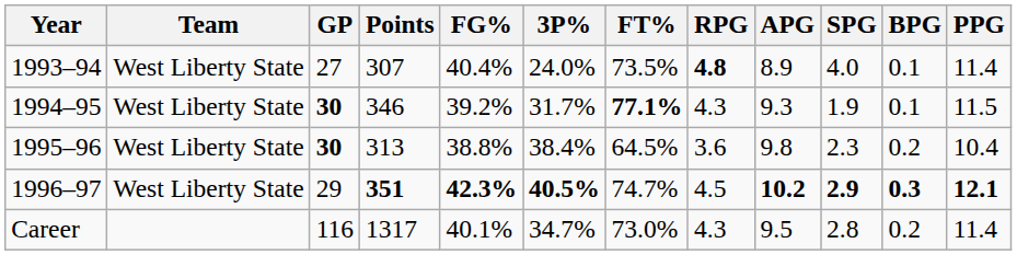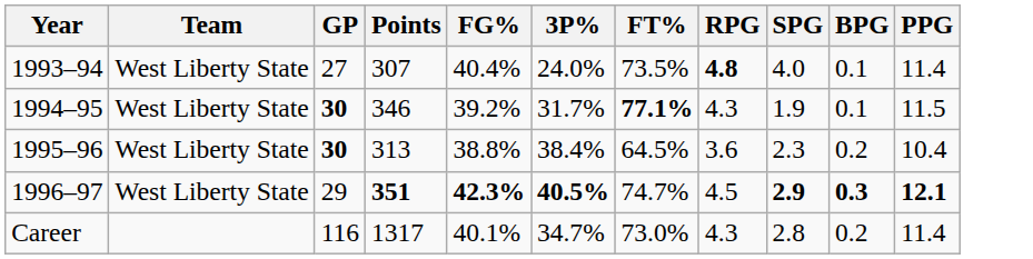- column: APG | 8.9 | 9.3 | 9.8 | 10.2 | 9.5
